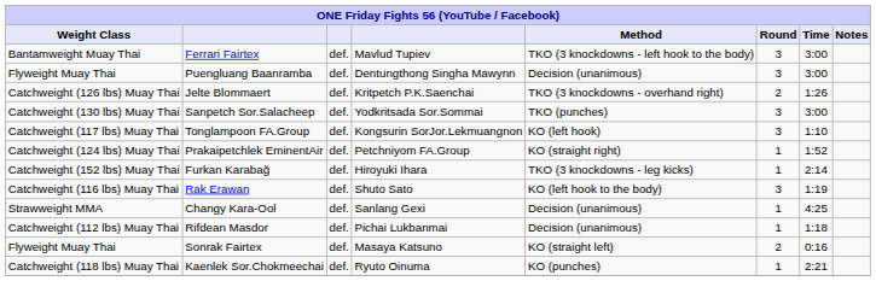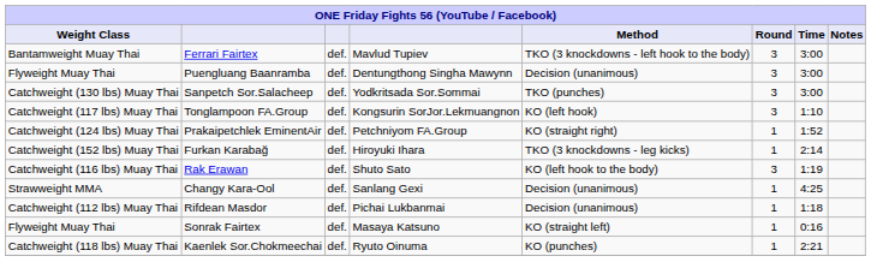- row: Catchweight (126 lbs) Muay Thai | Jelte Blommaert | def. | Kritpetch P.K.Saenchai | TKO (3 knockdowns - overhand right) | 2 | 1:26
Sonrak Fairtex | Round: 2 -> 1
